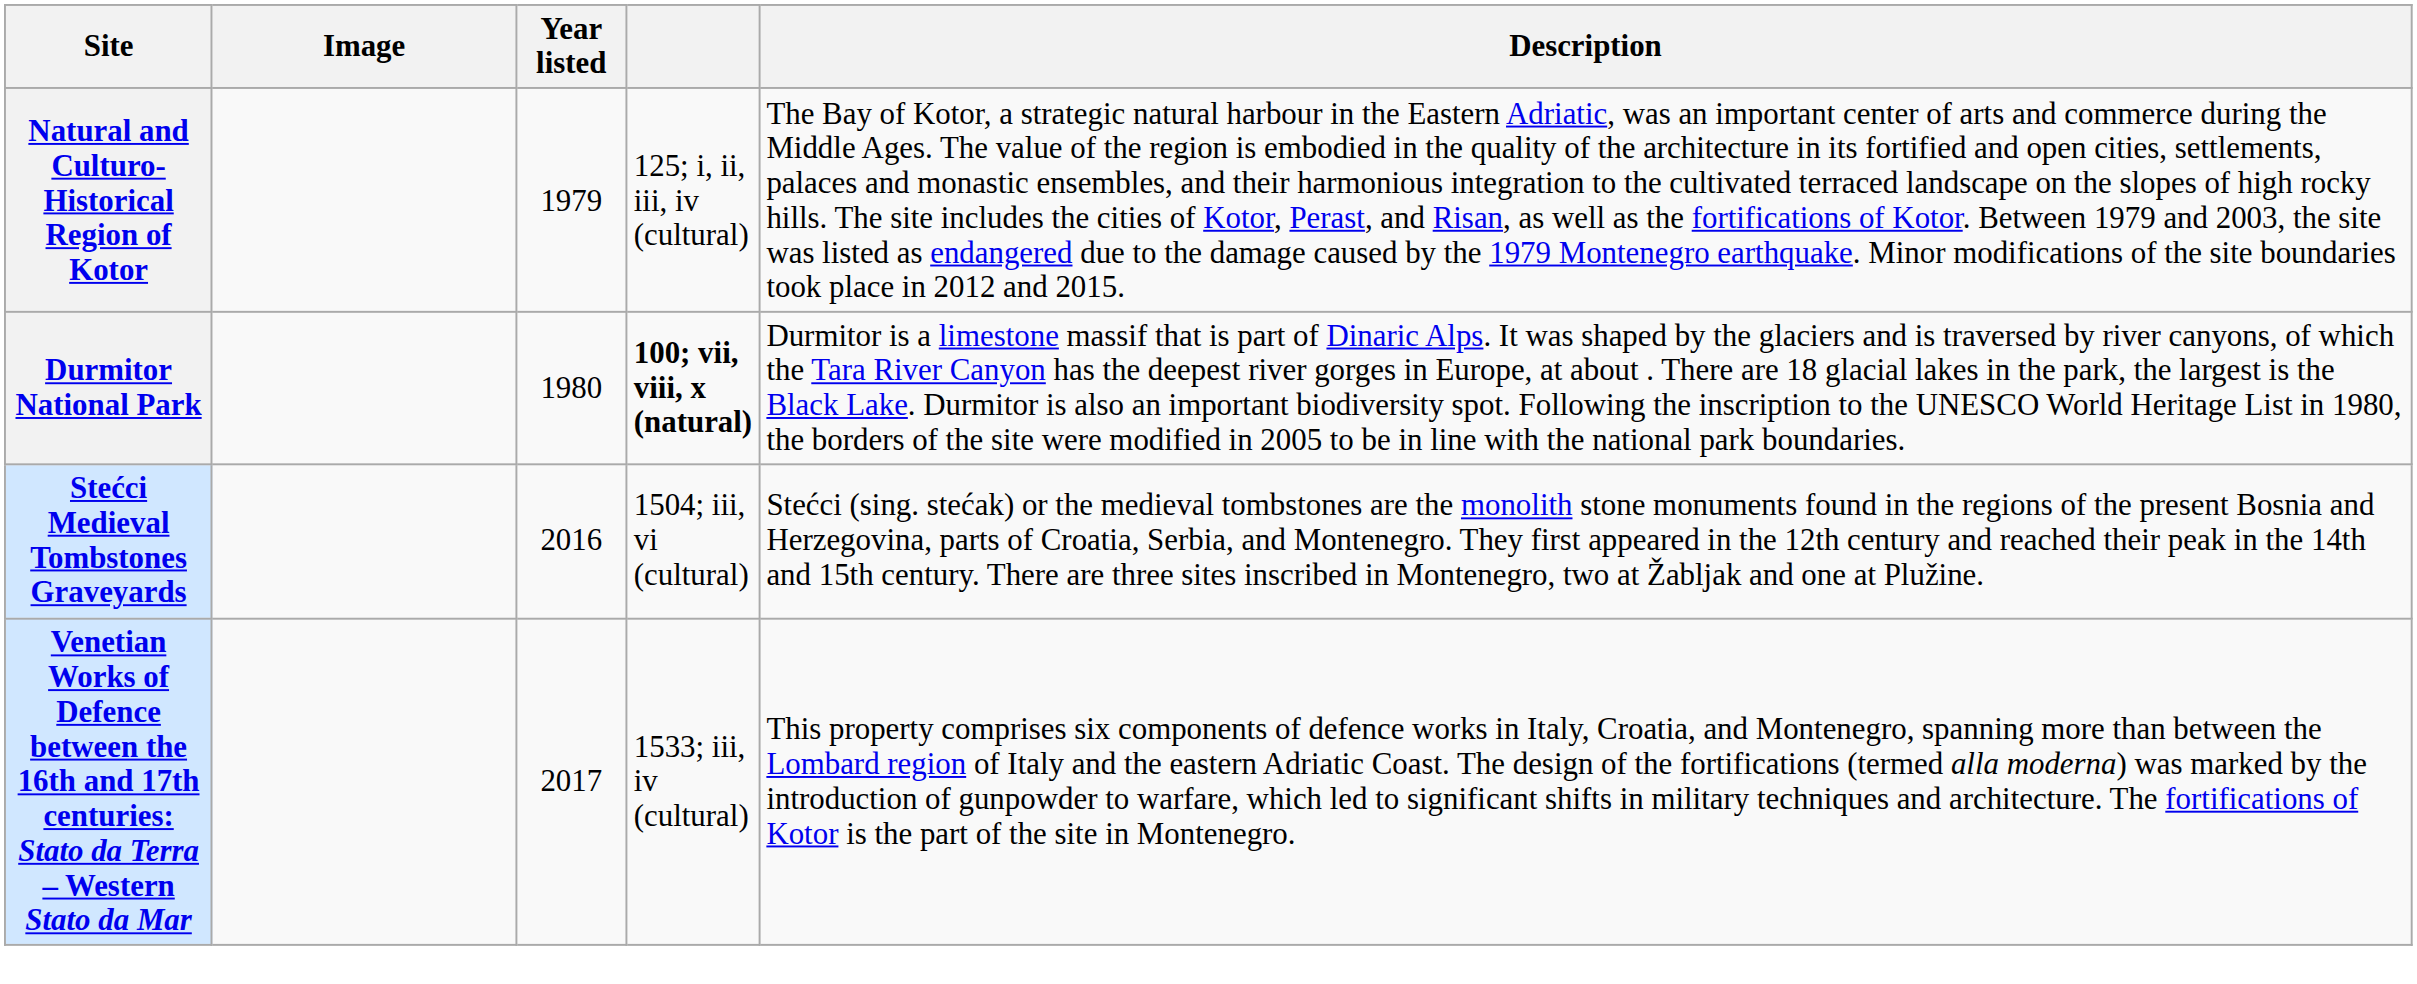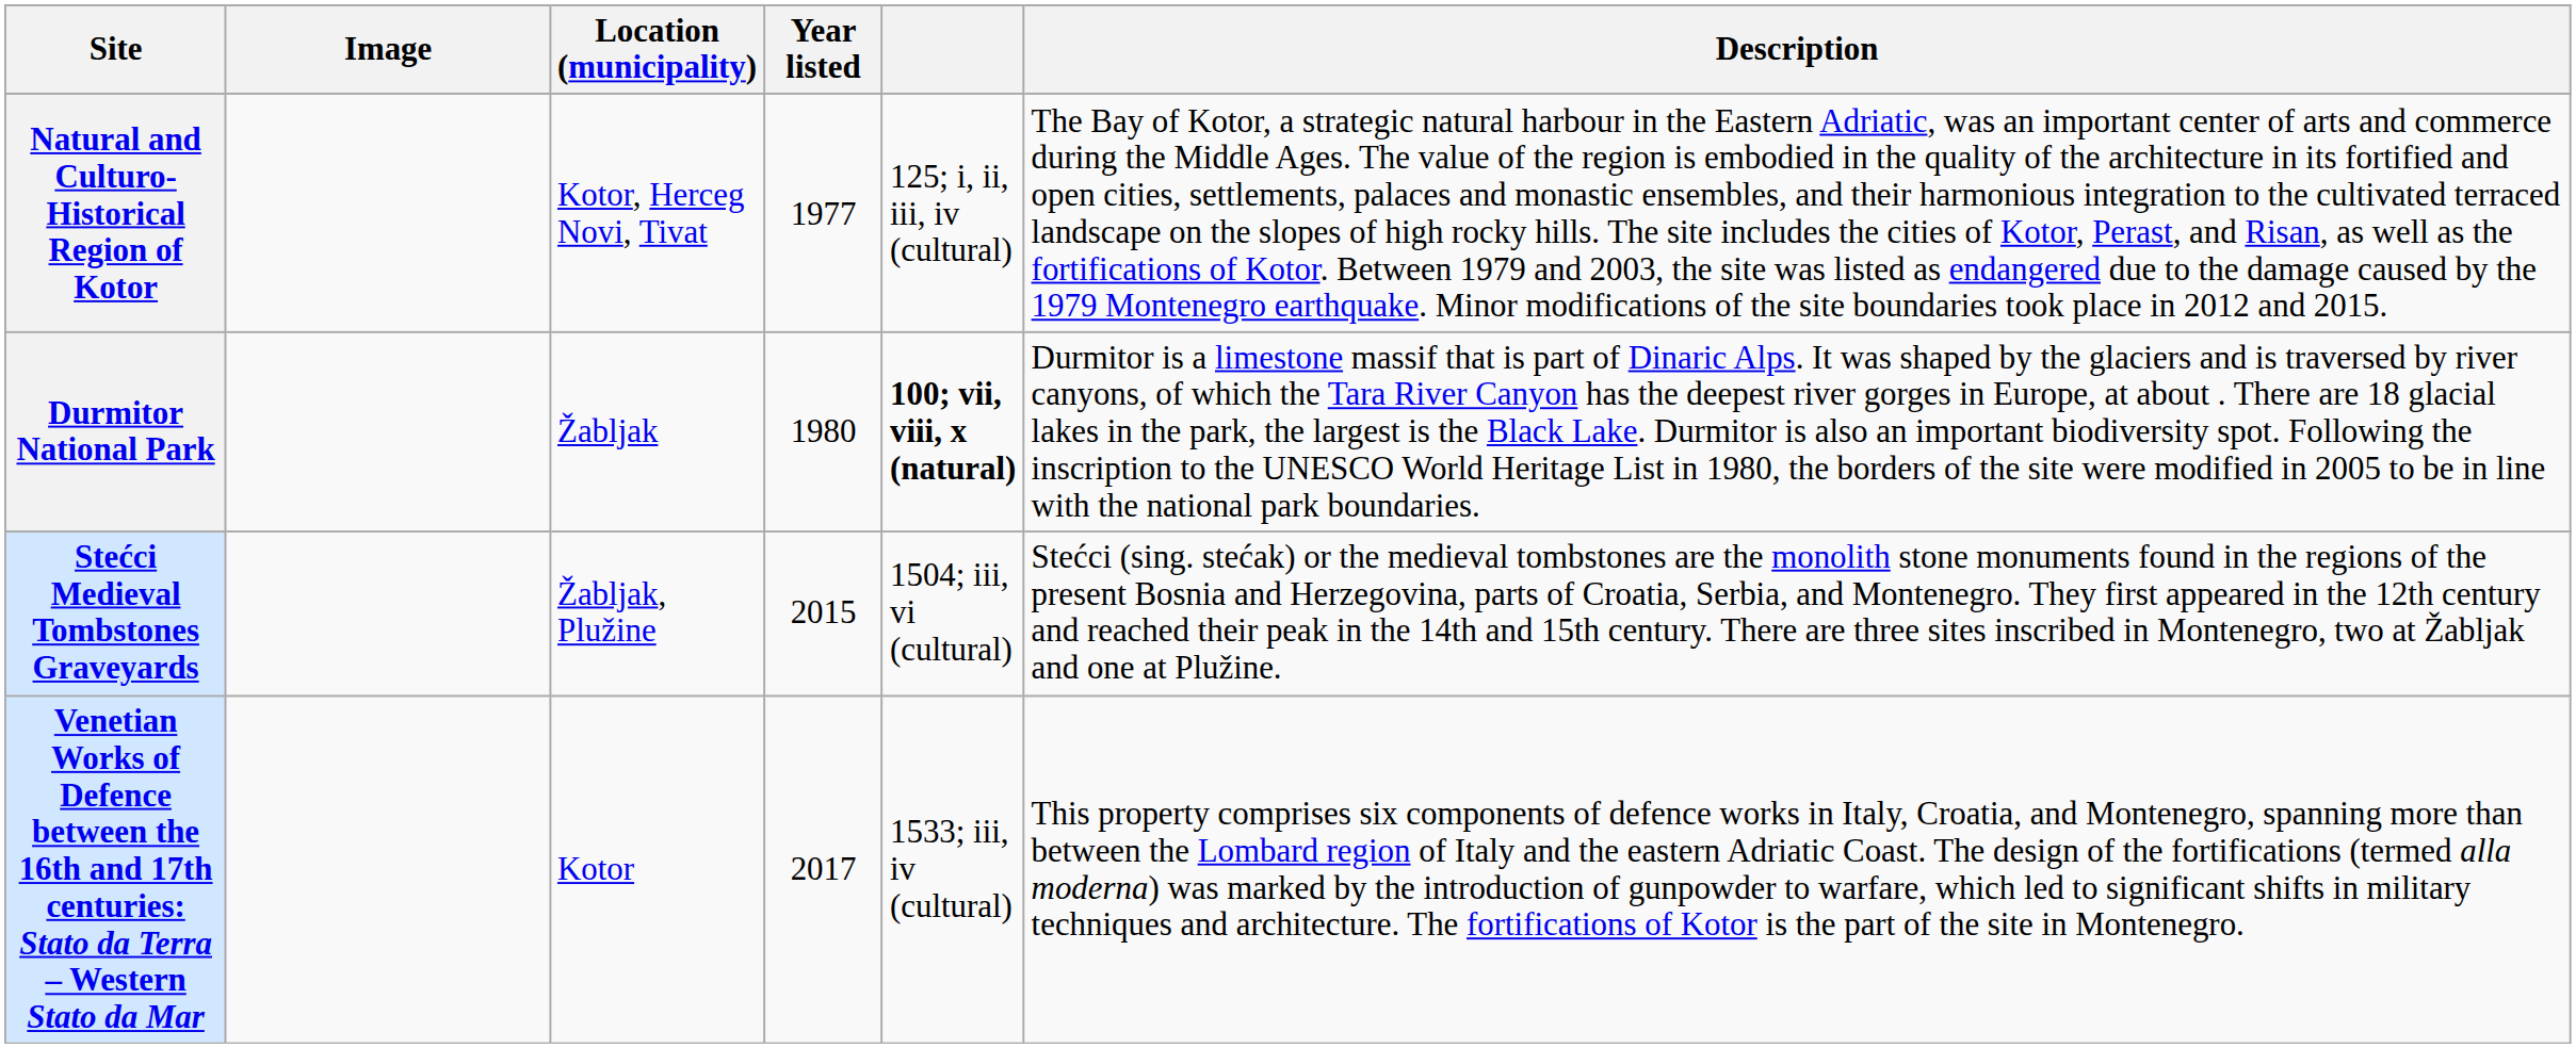+ column: Location (municipality) | Kotor, Herceg Novi, Tivat | Žabljak | Žabljak, Plužine | Kotor
Natural and Culturo-Historical Region of Kotor | Year listed: 1979 -> 1977
Stećci Medieval Tombstones Graveyards | Year listed: 2016 -> 2015
